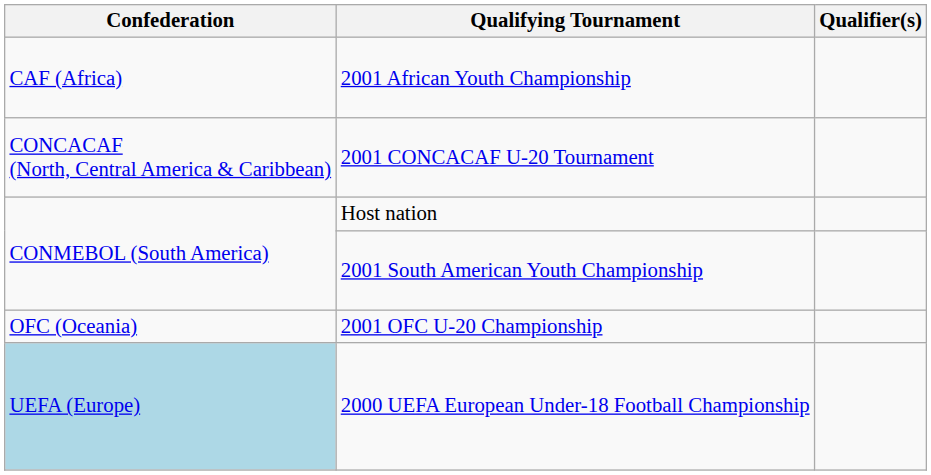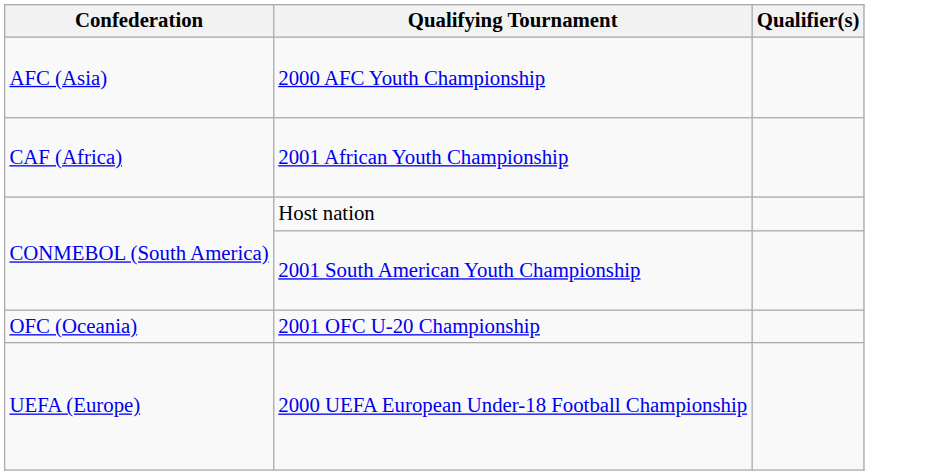+ row: AFC (Asia) | 2000 AFC Youth Championship
- row: CONCACAF (North, Central America & Caribbean) | 2001 CONCACAF U-20 Tournament
2000 UEFA European Under-18 Football Championship | Confederation: lightblue background -> no background
